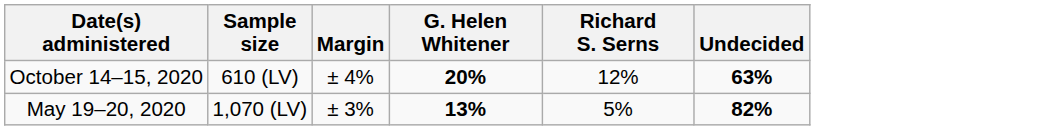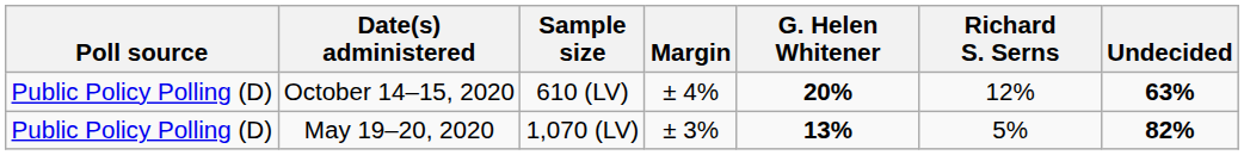+ column: Poll source | Public Policy Polling (D) | Public Policy Polling (D)
